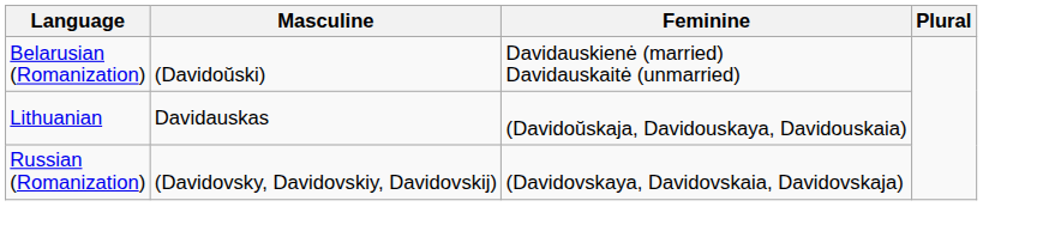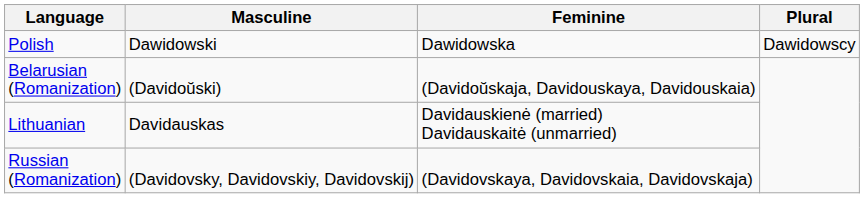+ row: Polish | Dawidowski | Dawidowska | Dawidowscy
Belarusian (Romanization) | Feminine: Davidauskienė (married) Davidauskaitė (unmarried) -> (Davidoŭskaja, Davidouskaya, Davidouskaia)
Lithuanian | Feminine: (Davidoŭskaja, Davidouskaya, Davidouskaia) -> Davidauskienė (married) Davidauskaitė (unmarried)
